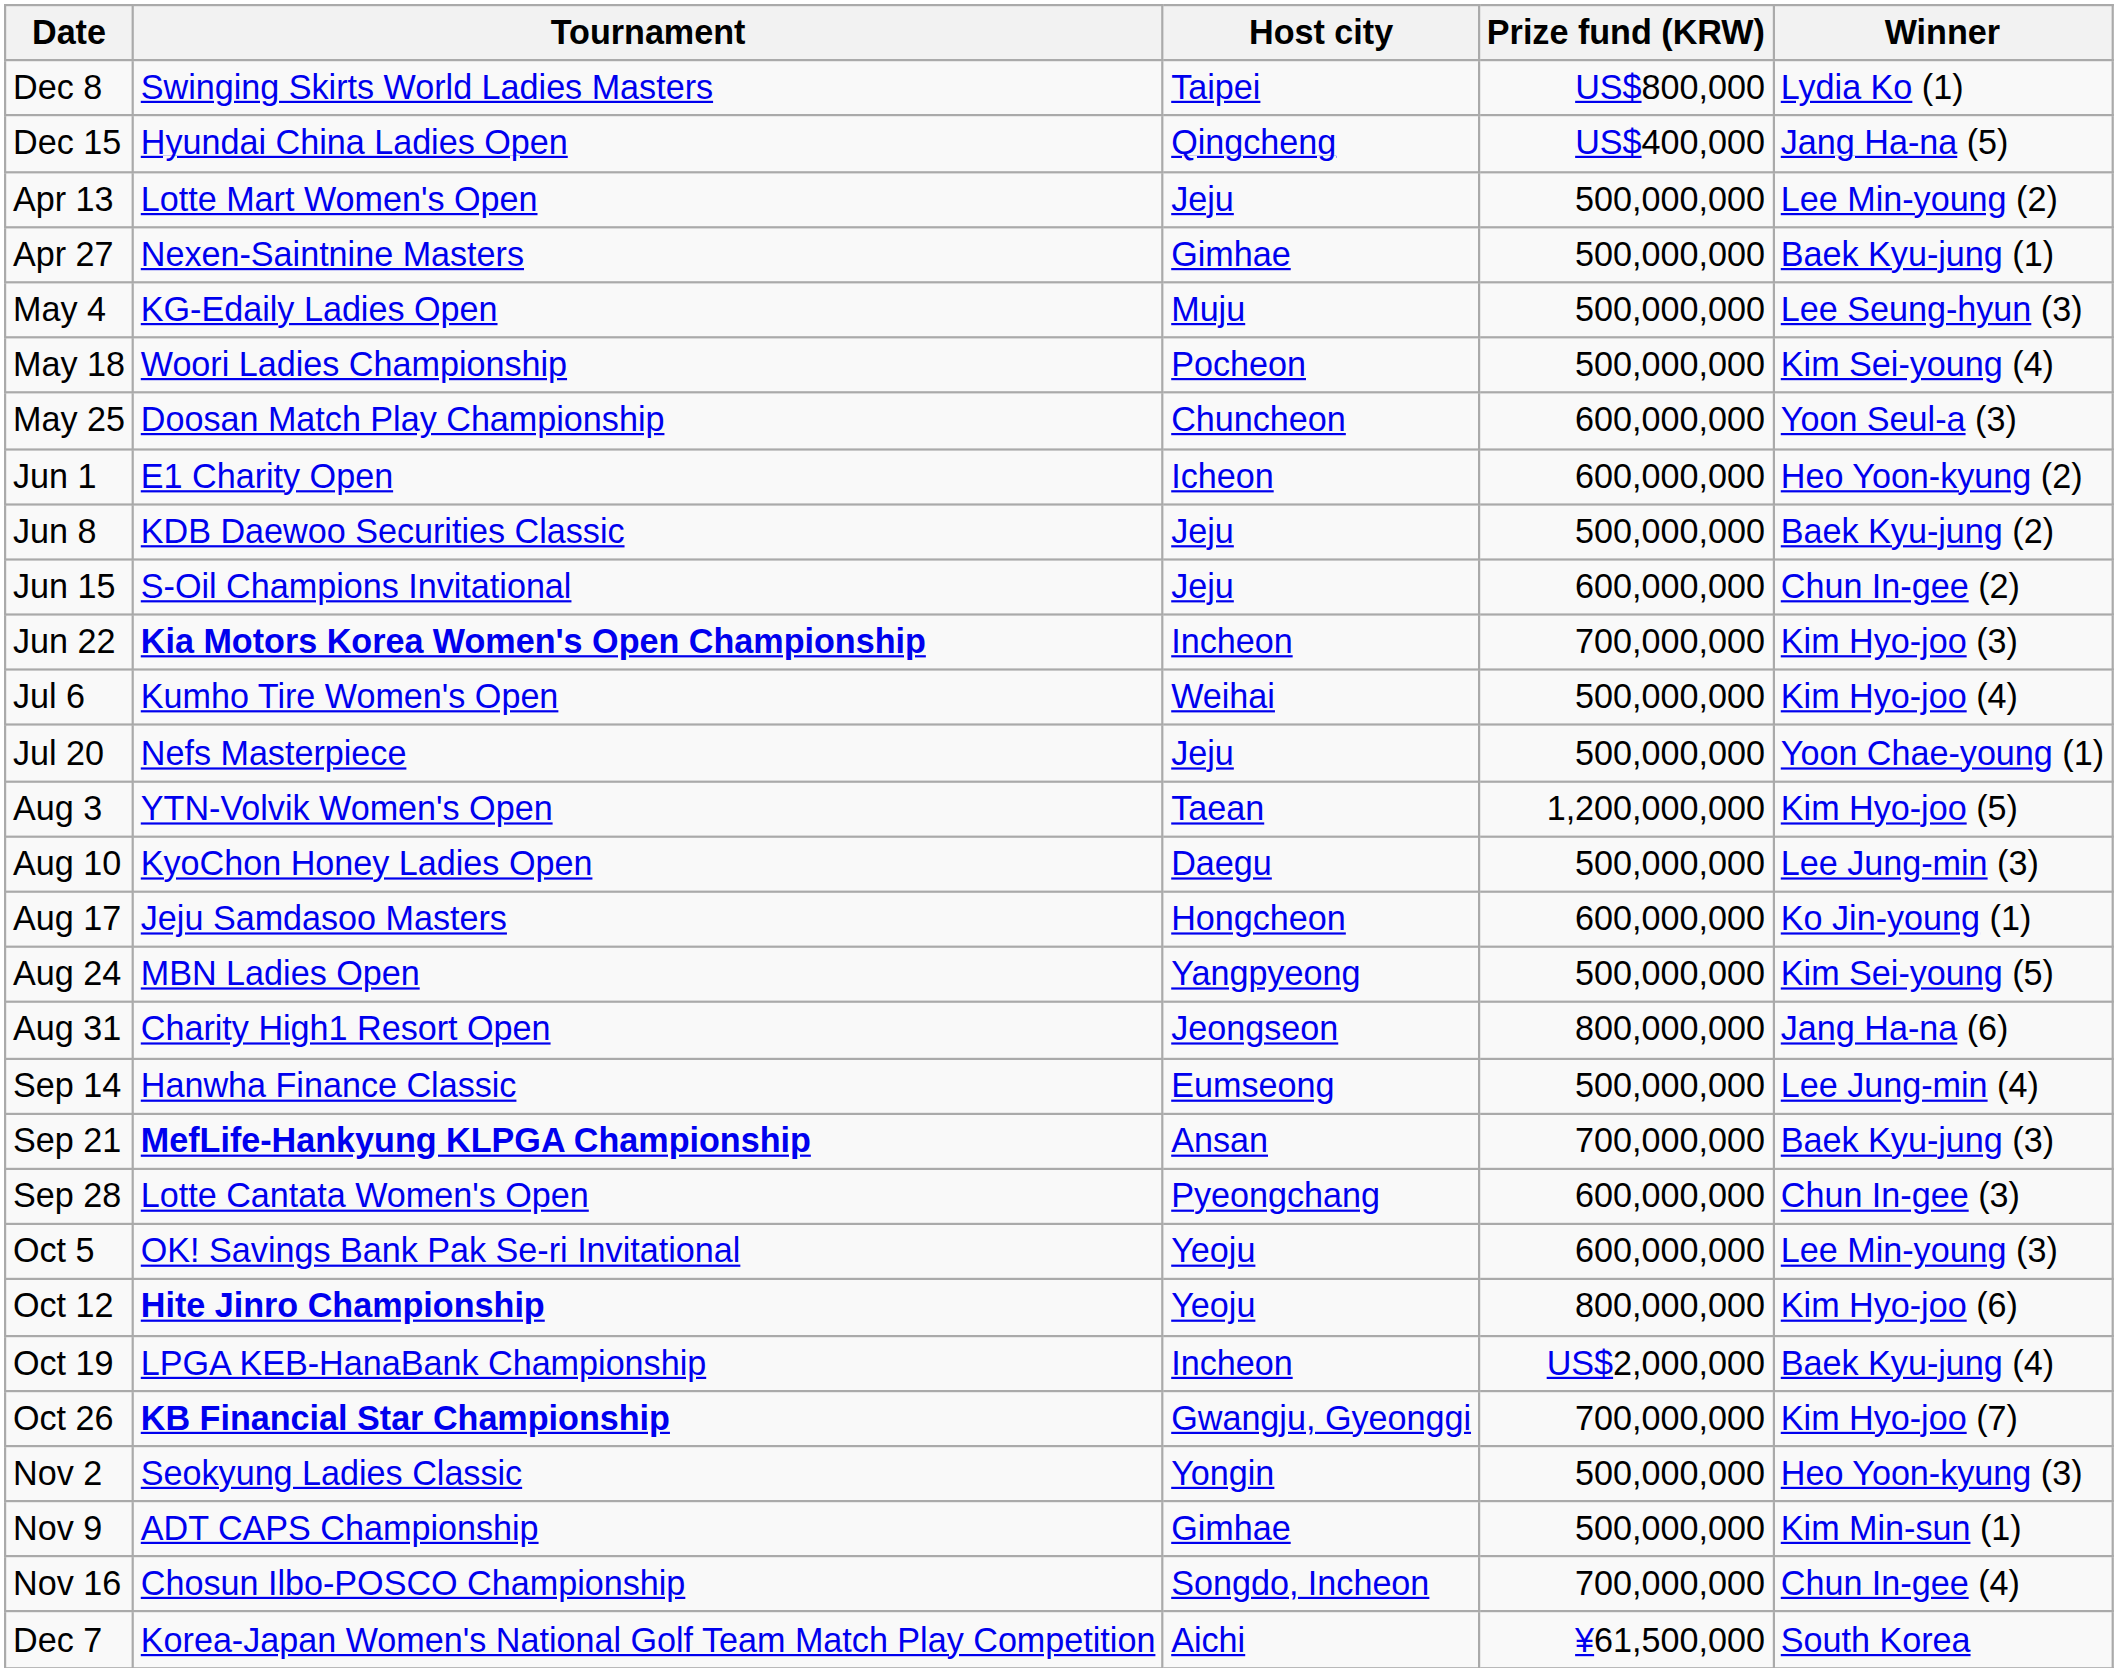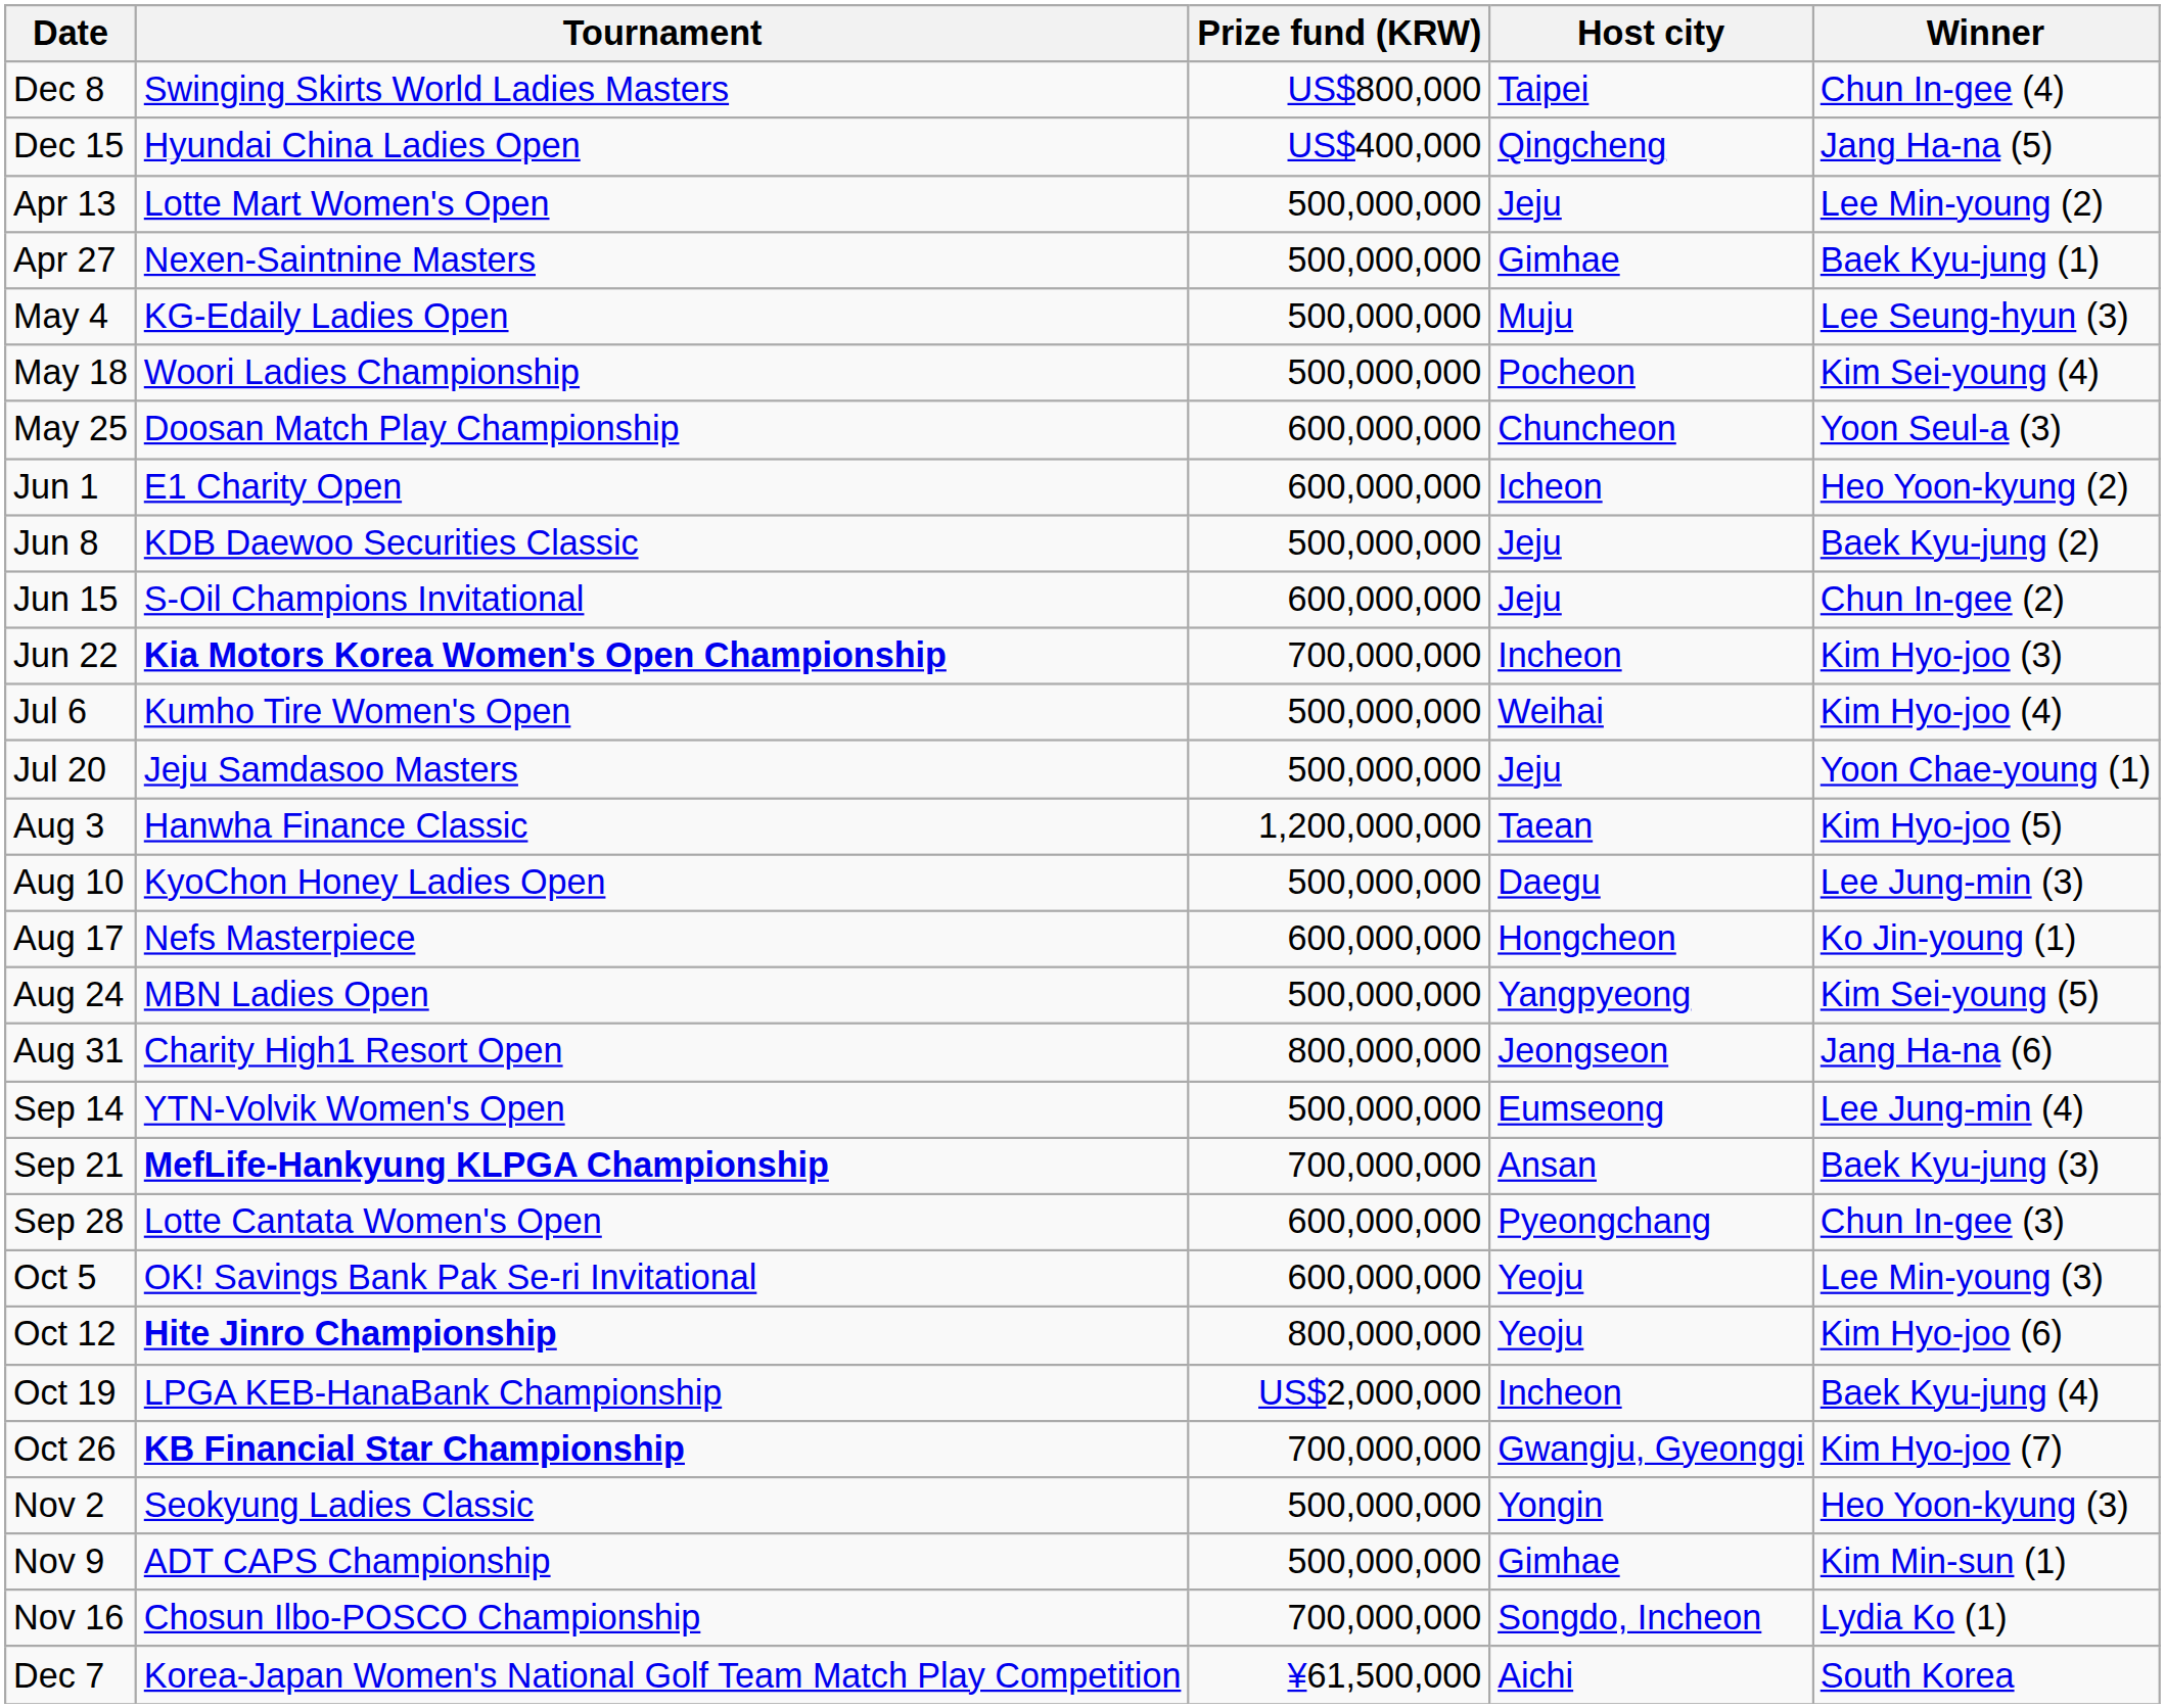columns swapped: Host city <-> Prize fund (KRW)
Dec 8 | Winner: Lydia Ko (1) -> Chun In-gee (4)
Jul 20 | Tournament: Nefs Masterpiece -> Jeju Samdasoo Masters
Aug 3 | Tournament: YTN-Volvik Women's Open -> Hanwha Finance Classic
Aug 17 | Tournament: Jeju Samdasoo Masters -> Nefs Masterpiece
Sep 14 | Tournament: Hanwha Finance Classic -> YTN-Volvik Women's Open
Nov 16 | Winner: Chun In-gee (4) -> Lydia Ko (1)
